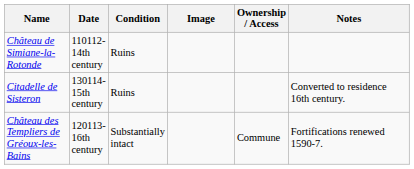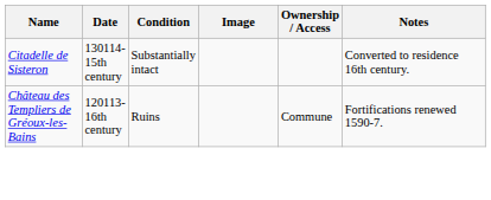- row: Château de Simiane-la-Rotonde | 110112-14th century | Ruins
Citadelle de Sisteron | Condition: Ruins -> Substantially intact
Château des Templiers de Gréoux-les-Bains | Condition: Substantially intact -> Ruins
